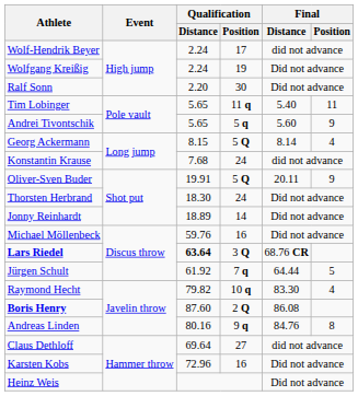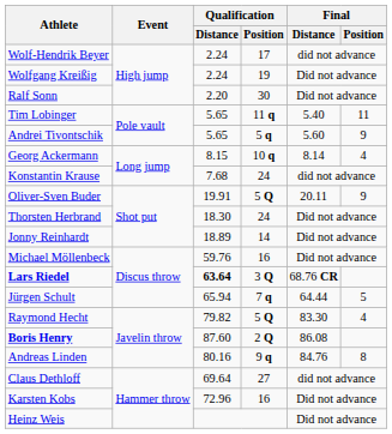Georg Ackermann | Qualification / Position: 5 Q -> 10 q
Jürgen Schult | Qualification / Distance: 61.92 -> 65.94
Raymond Hecht | Qualification / Position: 10 q -> 5 Q
